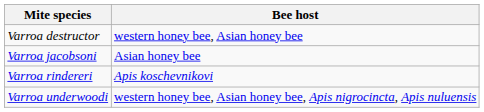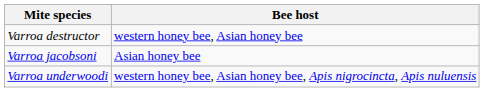- row: Varroa rindereri | Apis koschevnikovi
